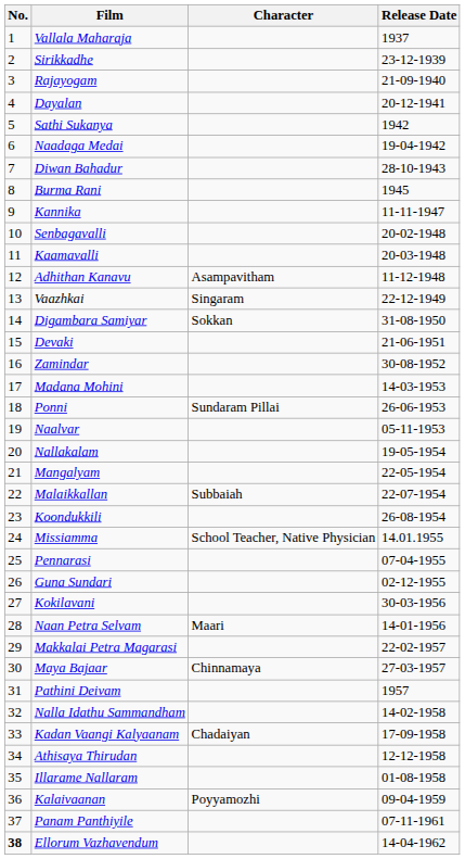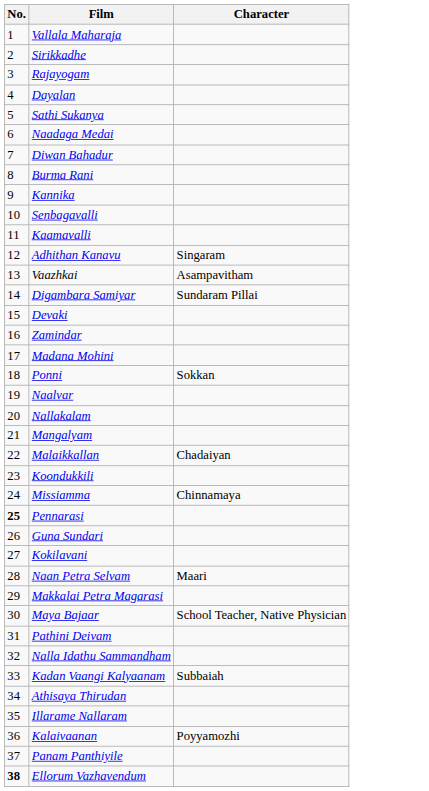- column: Release Date | 1937 | 23-12-1939 | 21-09-1940 | 20-12-1941 | 1942 | 19-04-1942 | 28-10-1943 | 1945 | 11-11-1947 | 20-02-1948 | 20-03-1948 | 11-12-1948 | 22-12-1949 | 31-08-1950 | 21-06-1951 | 30-08-1952 | 14-03-1953 | 26-06-1953 | 05-11-1953 | 19-05-1954 | 22-05-1954 | 22-07-1954 | 26-08-1954 | 14.01.1955 | 07-04-1955 | 02-12-1955 | 30-03-1956 | 14-01-1956 | 22-02-1957 | 27-03-1957 | 1957 | 14-02-1958 | 17-09-1958 | 12-12-1958 | 01-08-1958 | 09-04-1959 | 07-11-1961 | 14-04-1962
Adhithan Kanavu | Character: Asampavitham -> Singaram
Vaazhkai | Character: Singaram -> Asampavitham
Digambara Samiyar | Character: Sokkan -> Sundaram Pillai
Ponni | Character: Sundaram Pillai -> Sokkan
Malaikkallan | Character: Subbaiah -> Chadaiyan
Missiamma | Character: School Teacher, Native Physician -> Chinnamaya
Pennarasi | No.: normal -> bold
Maya Bajaar | Character: Chinnamaya -> School Teacher, Native Physician
Kadan Vaangi Kalyaanam | Character: Chadaiyan -> Subbaiah
